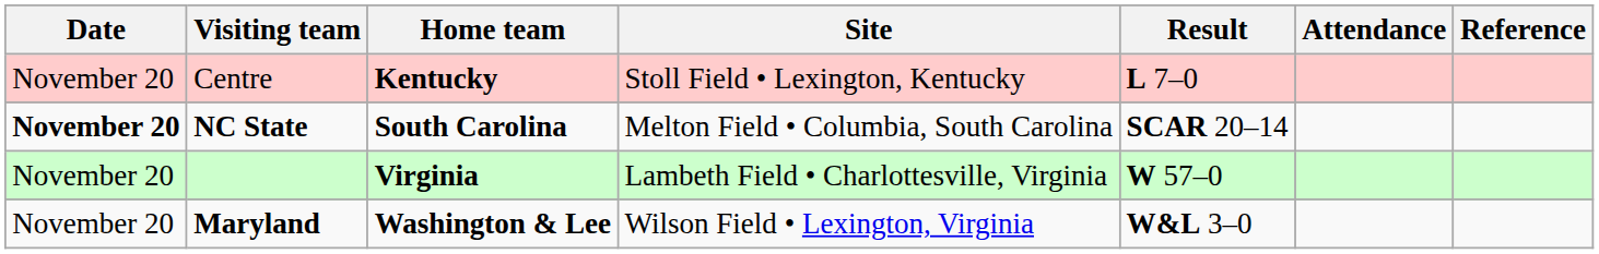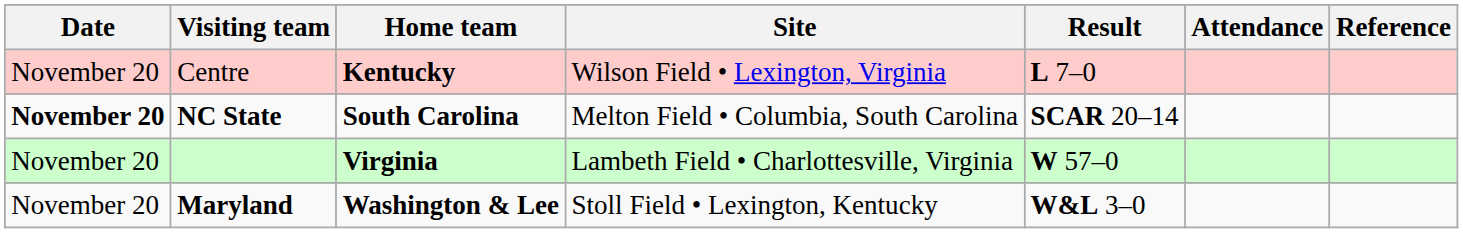Centre | Site: Stoll Field • Lexington, Kentucky -> Wilson Field • Lexington, Virginia
Maryland | Site: Wilson Field • Lexington, Virginia -> Stoll Field • Lexington, Kentucky
